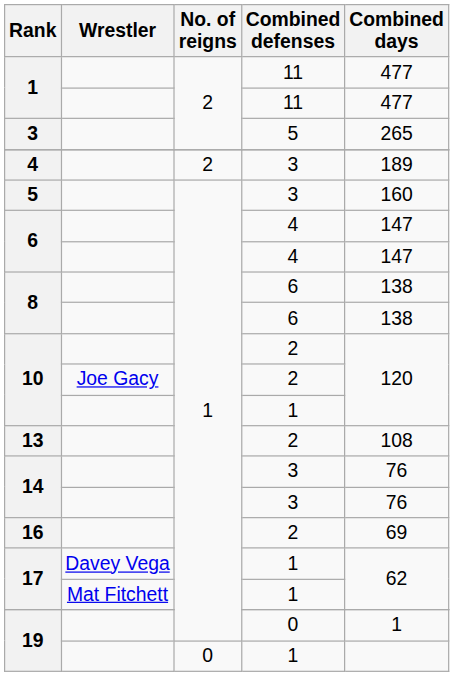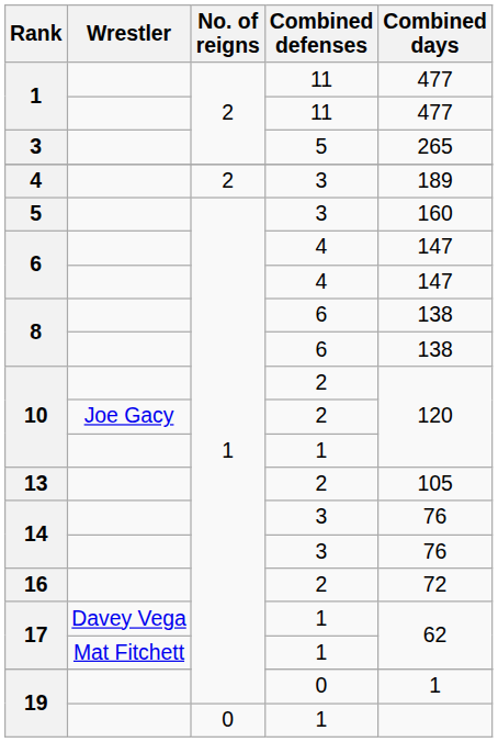13 | Combined days: 108 -> 105
16 | Combined days: 69 -> 72
